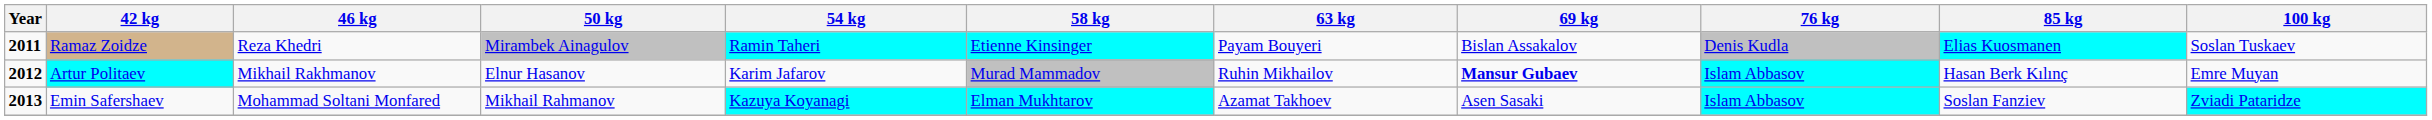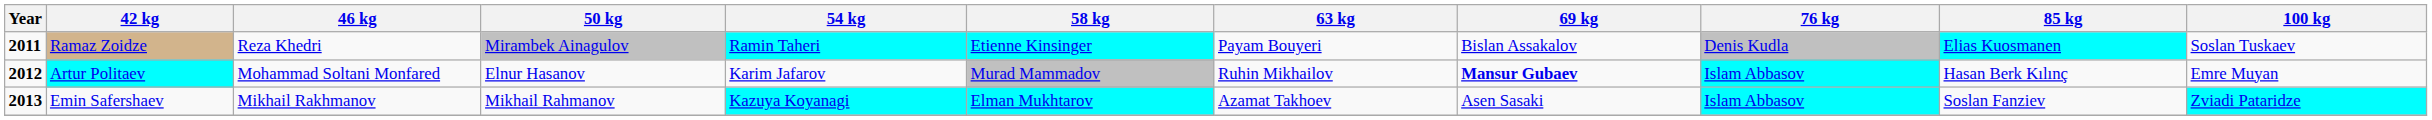Artur Politaev | 46 kg: Mikhail Rakhmanov -> Mohammad Soltani Monfared
Emin Safershaev | 46 kg: Mohammad Soltani Monfared -> Mikhail Rakhmanov
